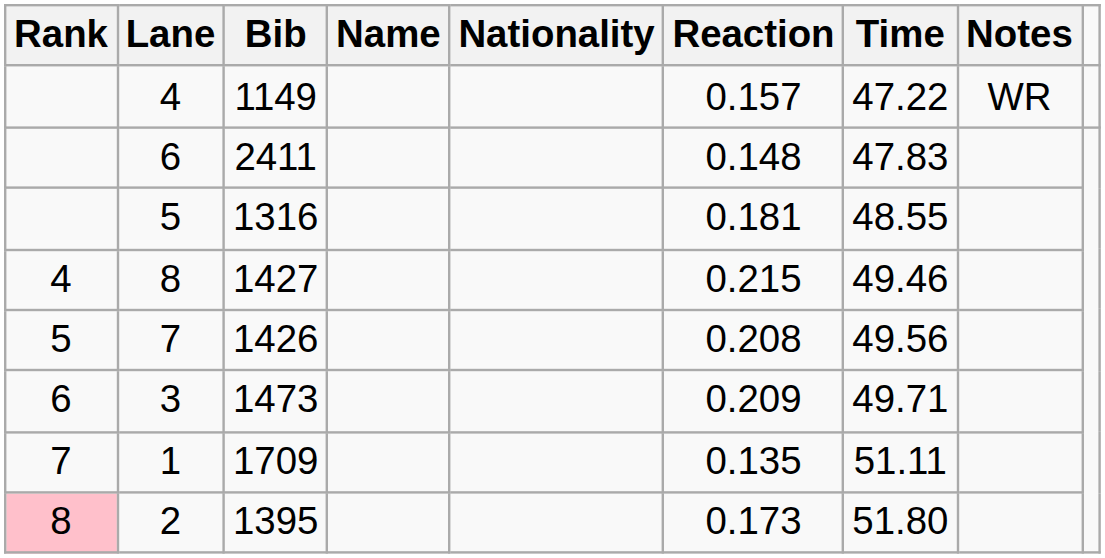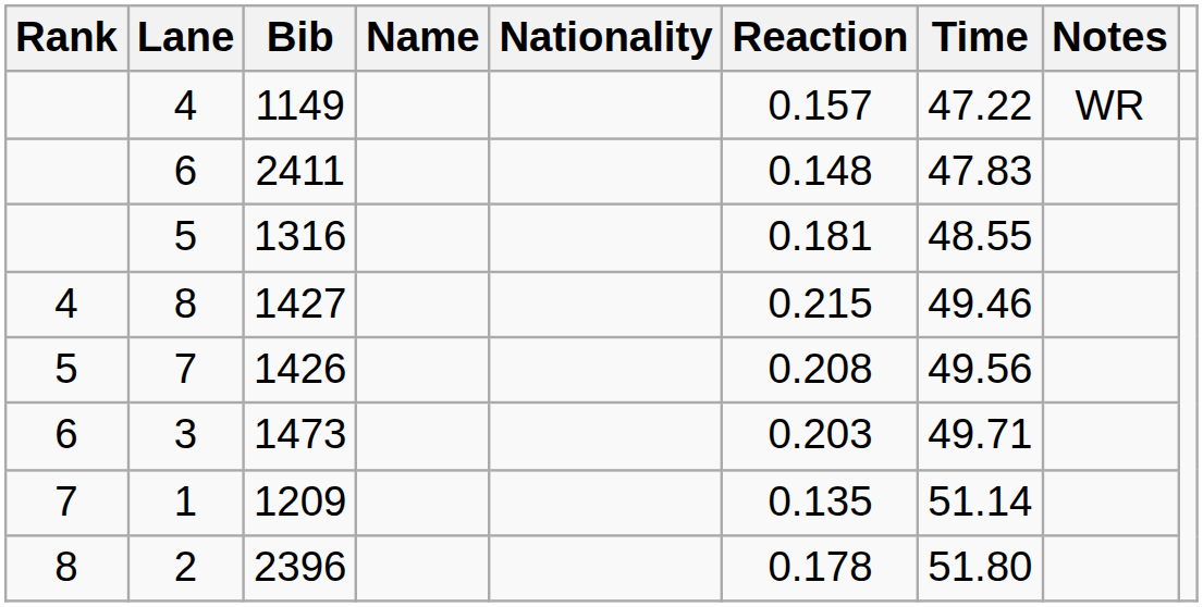3 | Reaction: 0.209 -> 0.203
1 | Bib: 1709 -> 1209
1 | Time: 51.11 -> 51.14
2 | Rank: pink background -> no background
2 | Bib: 1395 -> 2396
2 | Reaction: 0.173 -> 0.178
